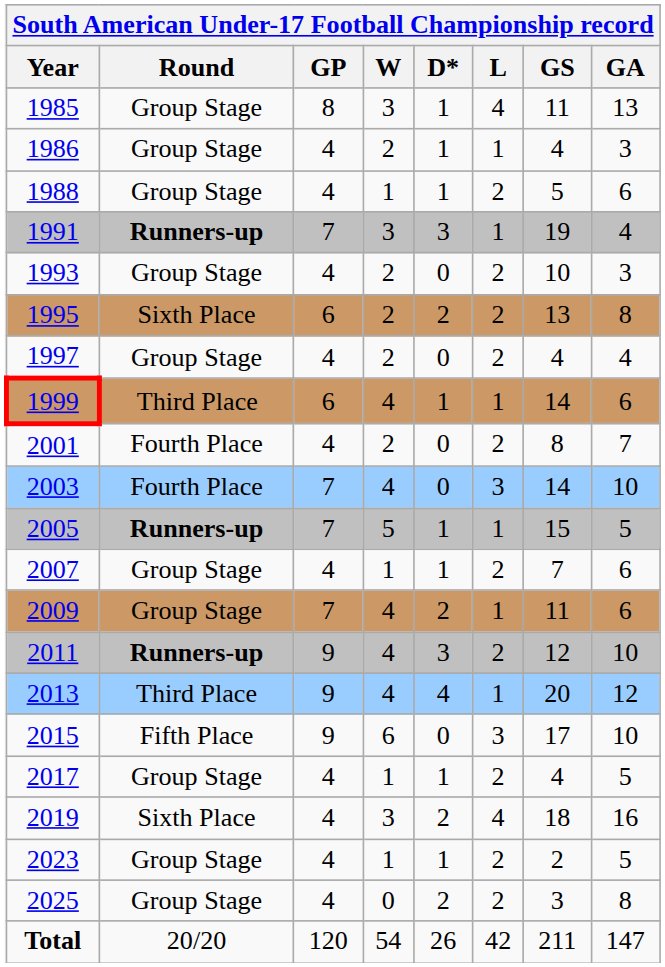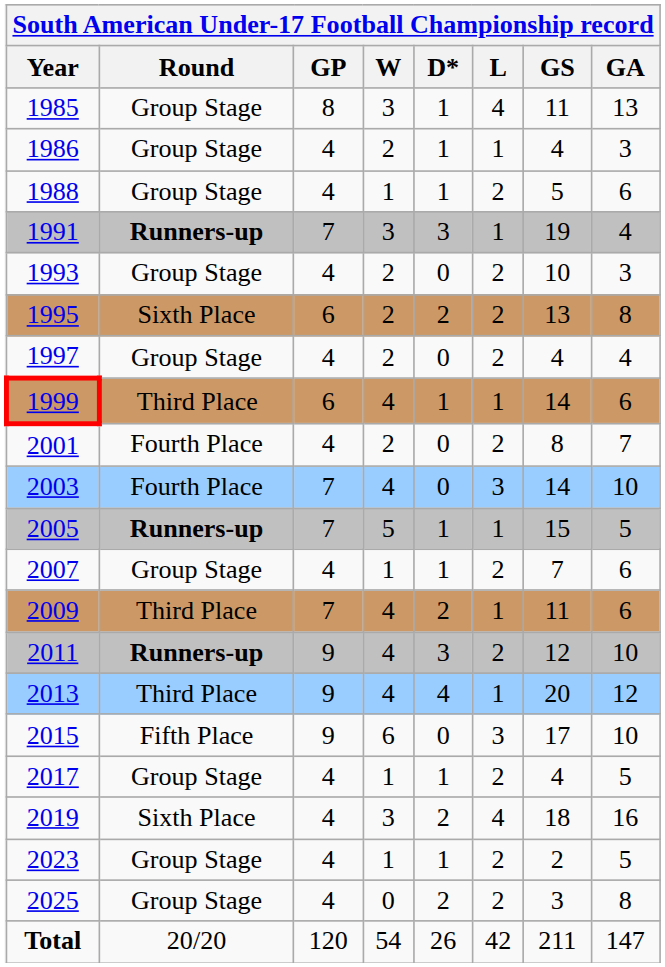2009 | Round: Group Stage -> Third Place
